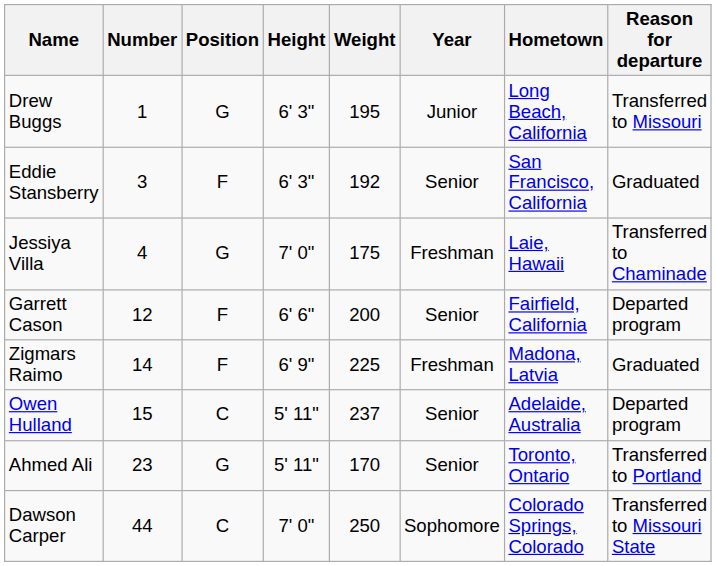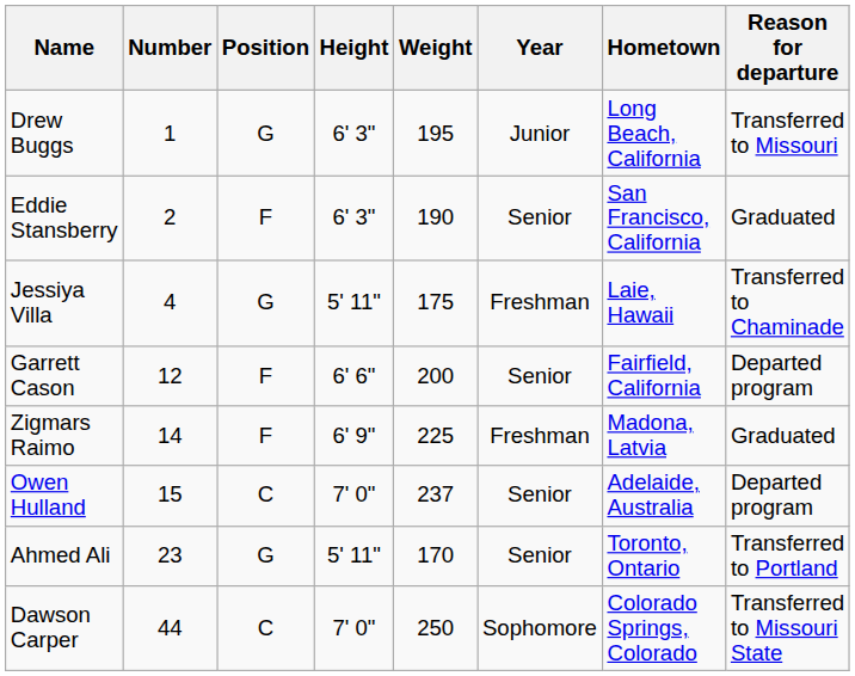Eddie Stansberry | Number: 3 -> 2
Eddie Stansberry | Weight: 192 -> 190
Jessiya Villa | Height: 7' 0" -> 5' 11"
Owen Hulland | Height: 5' 11" -> 7' 0"
